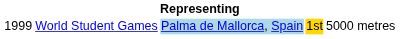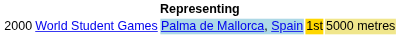World Student Games | column 1: 1999 -> 2000
World Student Games | column 5: no background -> khaki background
